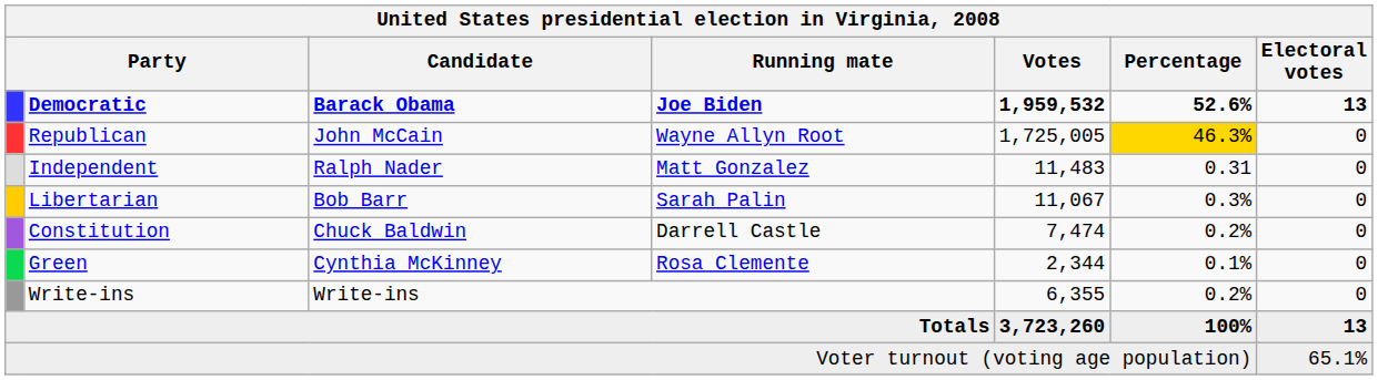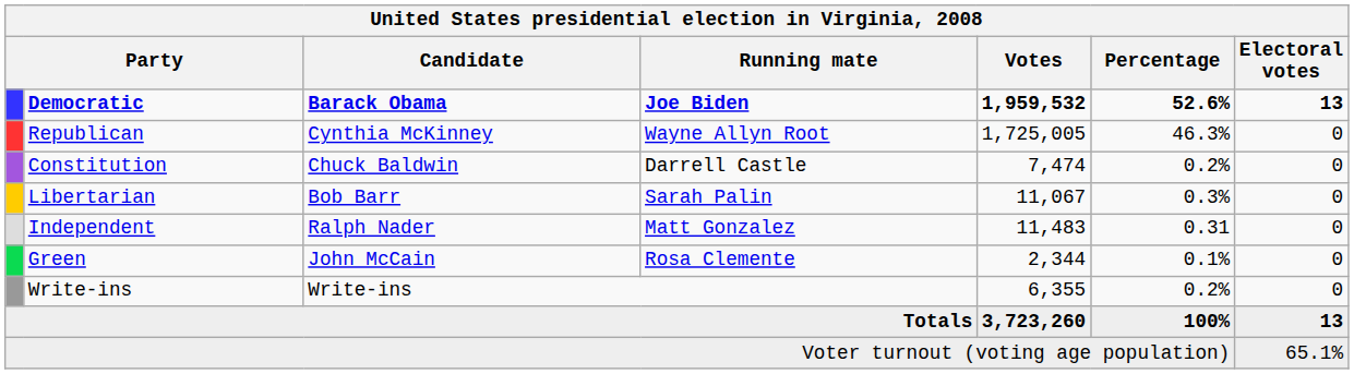Republican | Candidate: John McCain -> Cynthia McKinney
Republican | Percentage: gold background -> no background
rows swapped: Independent <-> Constitution
Green | Candidate: Cynthia McKinney -> John McCain
